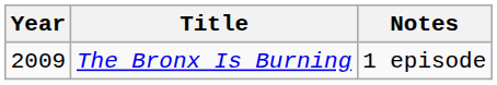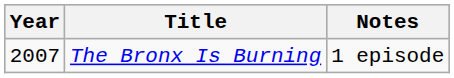The Bronx Is Burning | Year: 2009 -> 2007
